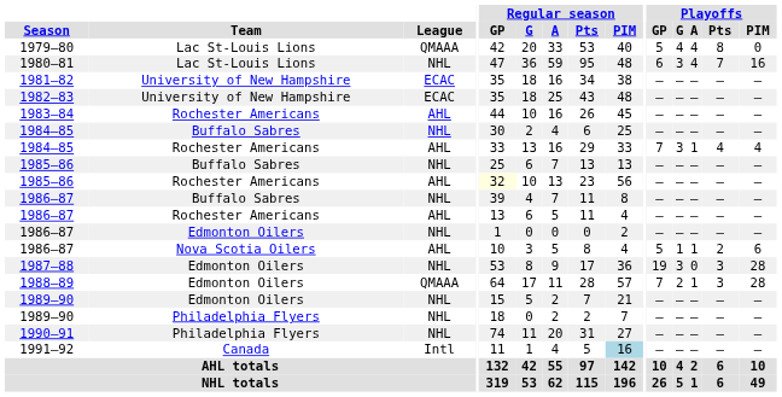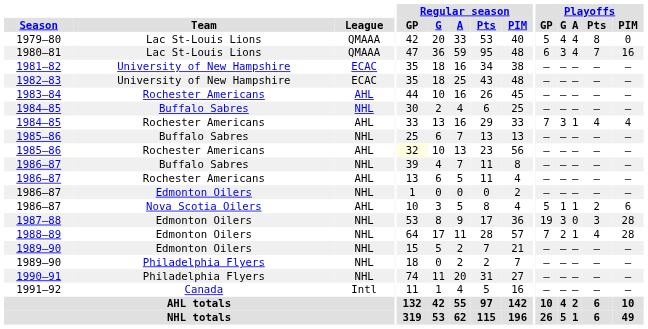1980–81 | League: NHL -> QMAAA
1988–89 | League: QMAAA -> NHL
1988–89 | Playoffs / Pts: 3 -> 4
1991–92 | Regular season / PIM: lightblue background -> no background
